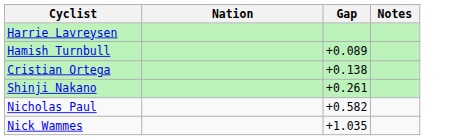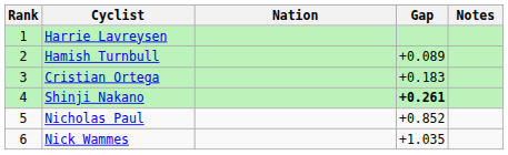+ column: Rank | 1 | 2 | 3 | 4 | 5 | 6
Cristian Ortega | Gap: +0.138 -> +0.183
Shinji Nakano | Gap: normal -> bold
Nicholas Paul | Gap: +0.582 -> +0.852
